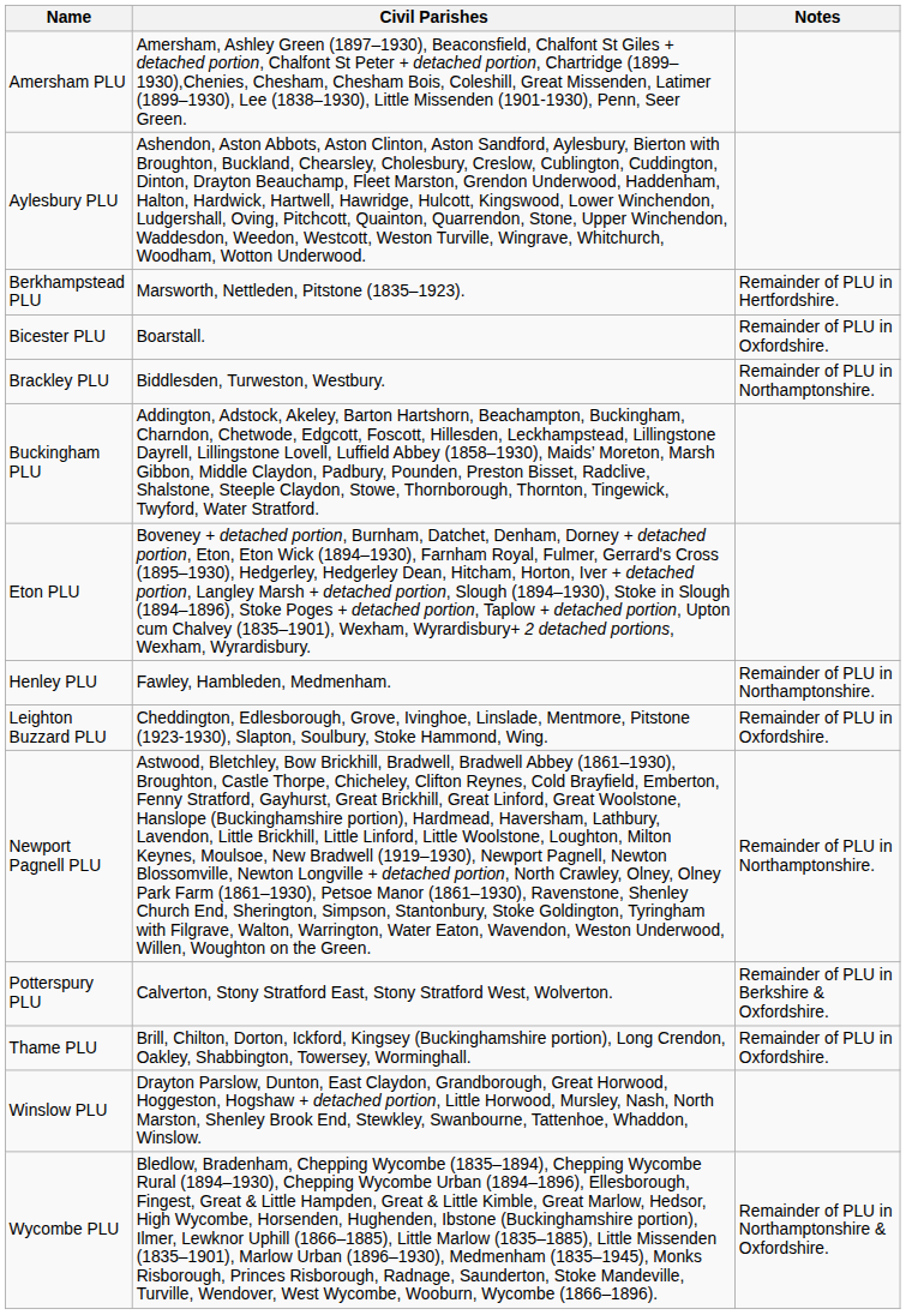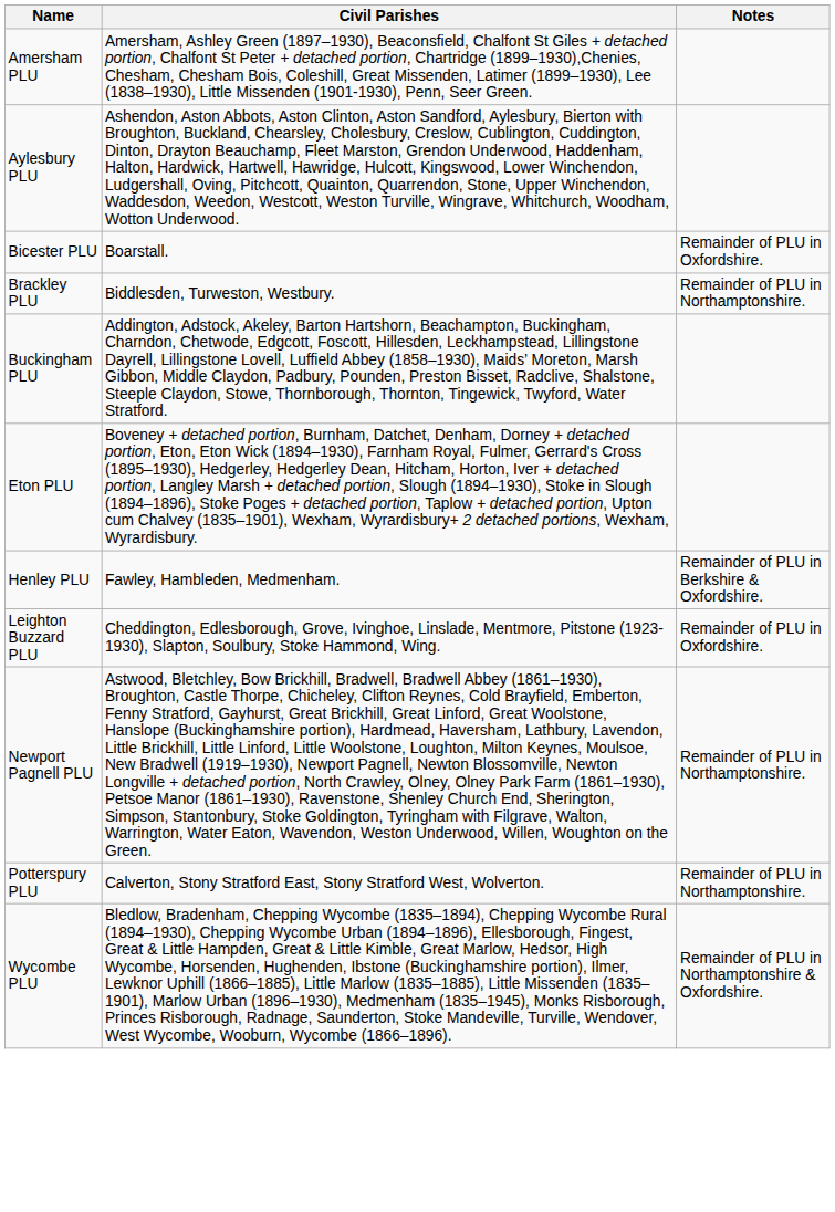- row: Berkhampstead PLU | Marsworth, Nettleden, Pitstone (1835–1923). | Remainder of PLU in Hertfordshire.
Henley PLU | Notes: Remainder of PLU in Northamptonshire. -> Remainder of PLU in Berkshire & Oxfordshire.
Potterspury PLU | Notes: Remainder of PLU in Berkshire & Oxfordshire. -> Remainder of PLU in Northamptonshire.
- row: Thame PLU | Brill, Chilton, Dorton, Ickford, Kingsey (Buckinghamshire portion), Long Crendon, Oakley, Shabbington, Towersey, Worminghall. | Remainder of PLU in Oxfordshire.
- row: Winslow PLU | Drayton Parslow, Dunton, East Claydon, Grandborough, Great Horwood, Hoggeston, Hogshaw + detached portion, Little Horwood, Mursley, Nash, North Marston, Shenley Brook End, Stewkley, Swanbourne, Tattenhoe, Whaddon, Winslow.
